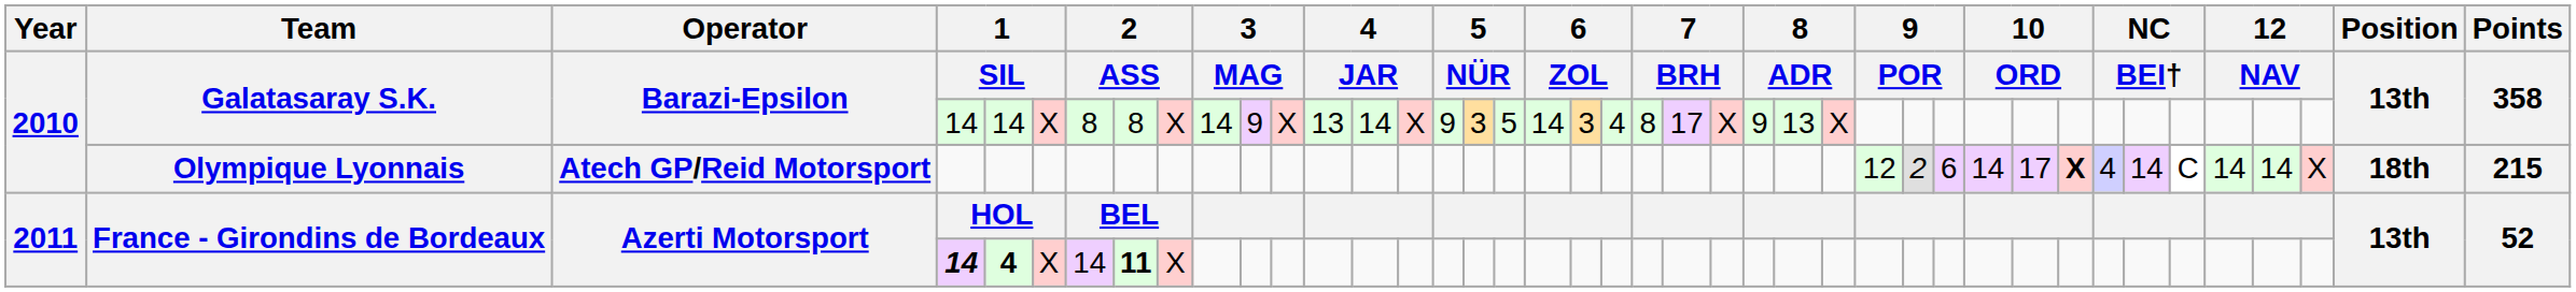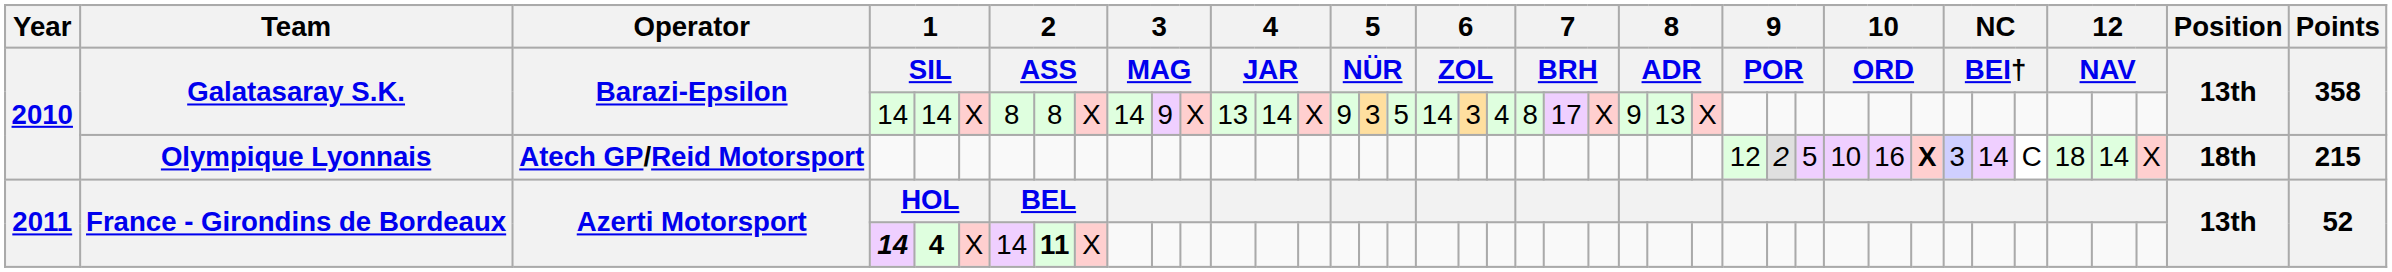Olympique Lyonnais | column 30: 6 -> 5
Olympique Lyonnais | column 31: 14 -> 10
Olympique Lyonnais | column 32: 17 -> 16
Olympique Lyonnais | column 34: 4 -> 3
Olympique Lyonnais | column 37: 14 -> 18
